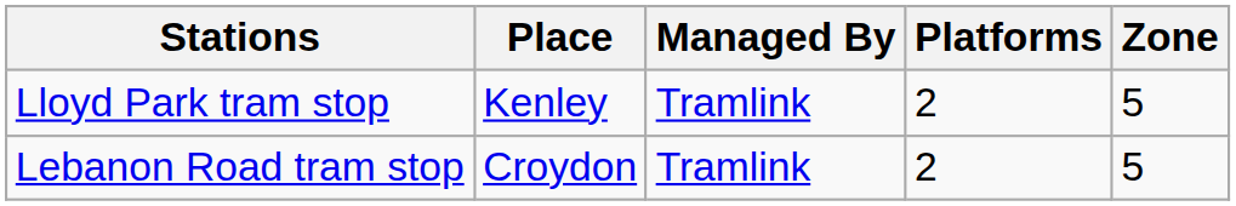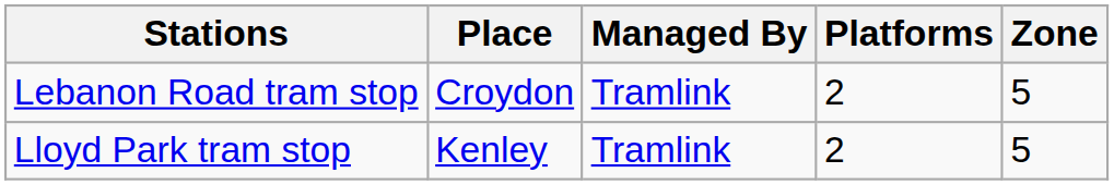rows swapped: Lebanon Road tram stop <-> Lloyd Park tram stop
